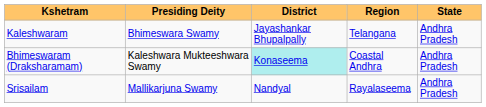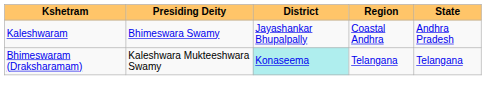Kaleshwaram | Region: Telangana -> Coastal Andhra
Bhimeswaram (Draksharamam) | Region: Coastal Andhra -> Telangana
Bhimeswaram (Draksharamam) | State: Andhra Pradesh -> Telangana
- row: Srisailam | Mallikarjuna Swamy | Nandyal | Rayalaseema | Andhra Pradesh
